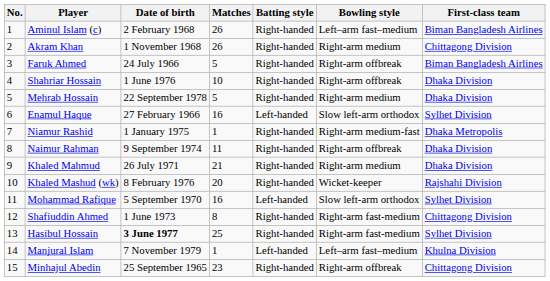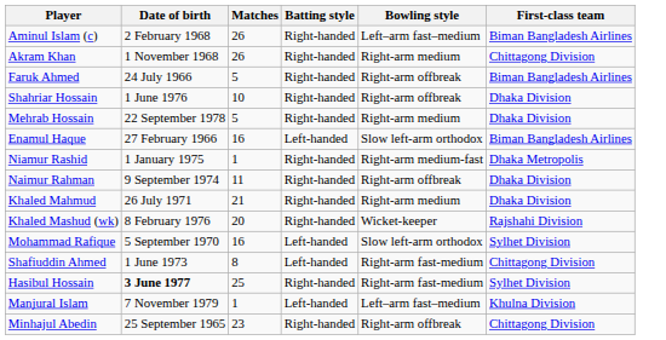- column: No. | 1 | 2 | 3 | 4 | 5 | 6 | 7 | 8 | 9 | 10 | 11 | 12 | 13 | 14 | 15
Enamul Haque | First-class team: Sylhet Division -> Biman Bangladesh Airlines
Shafiuddin Ahmed | Batting style: Right-handed -> Left-handed
